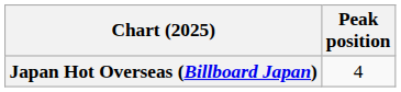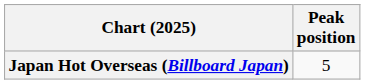Japan Hot Overseas (Billboard Japan) | Peak position: 4 -> 5
